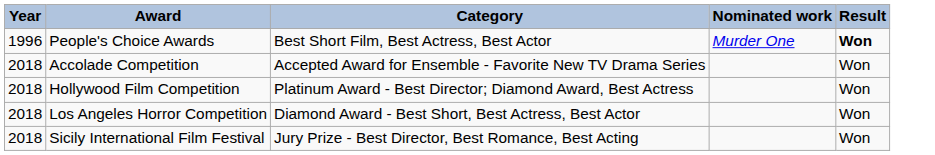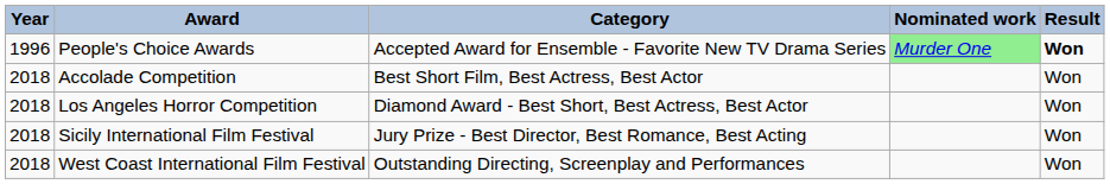People's Choice Awards | Category: Best Short Film, Best Actress, Best Actor -> Accepted Award for Ensemble - Favorite New TV Drama Series
People's Choice Awards | Nominated work: no background -> lightgreen background
Accolade Competition | Category: Accepted Award for Ensemble - Favorite New TV Drama Series -> Best Short Film, Best Actress, Best Actor
- row: 2018 | Hollywood Film Competition | Platinum Award - Best Director; Diamond Award, Best Actress | Won
+ row: 2018 | West Coast International Film Festival | Outstanding Directing, Screenplay and Performances | Won
